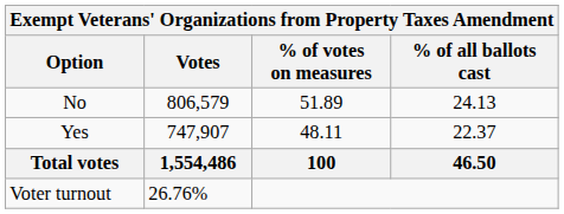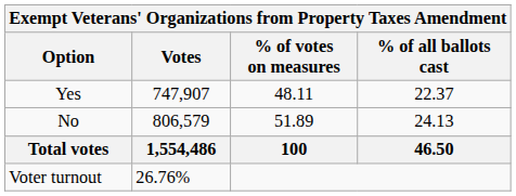rows swapped: Yes <-> No
